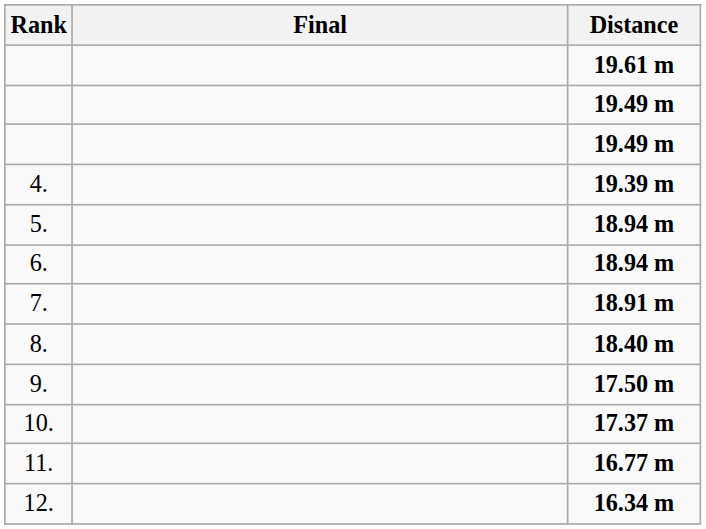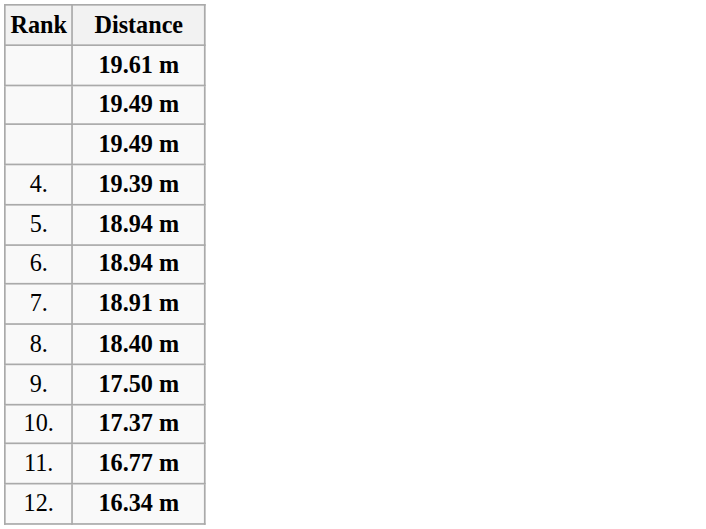- column: Final
